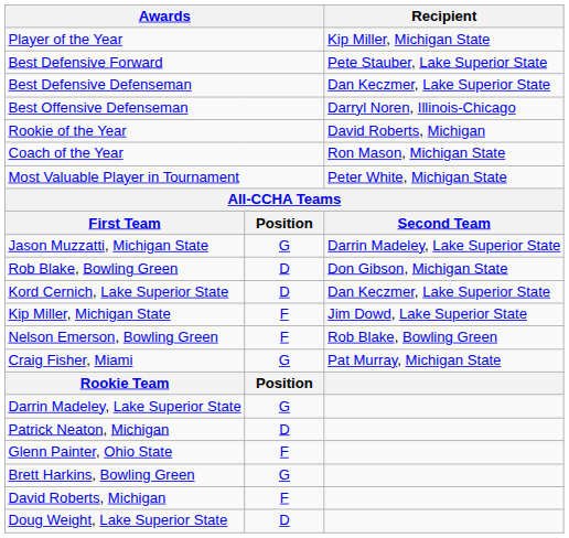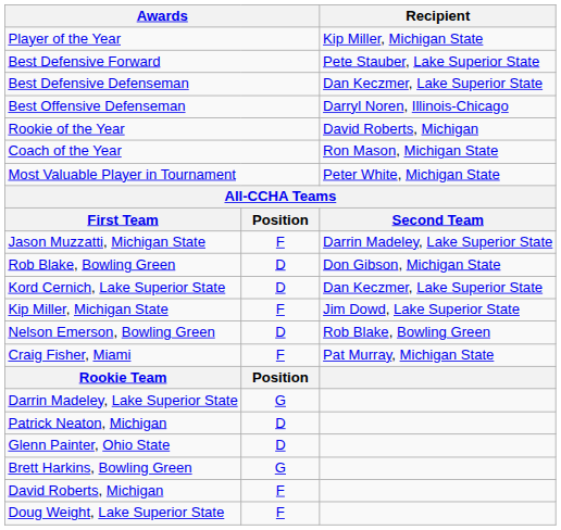Jason Muzzatti, Michigan State | column 2: G -> F
Nelson Emerson, Bowling Green | column 2: F -> D
Craig Fisher, Miami | column 2: G -> F
Glenn Painter, Ohio State | column 2: F -> D
Doug Weight, Lake Superior State | column 2: D -> F
